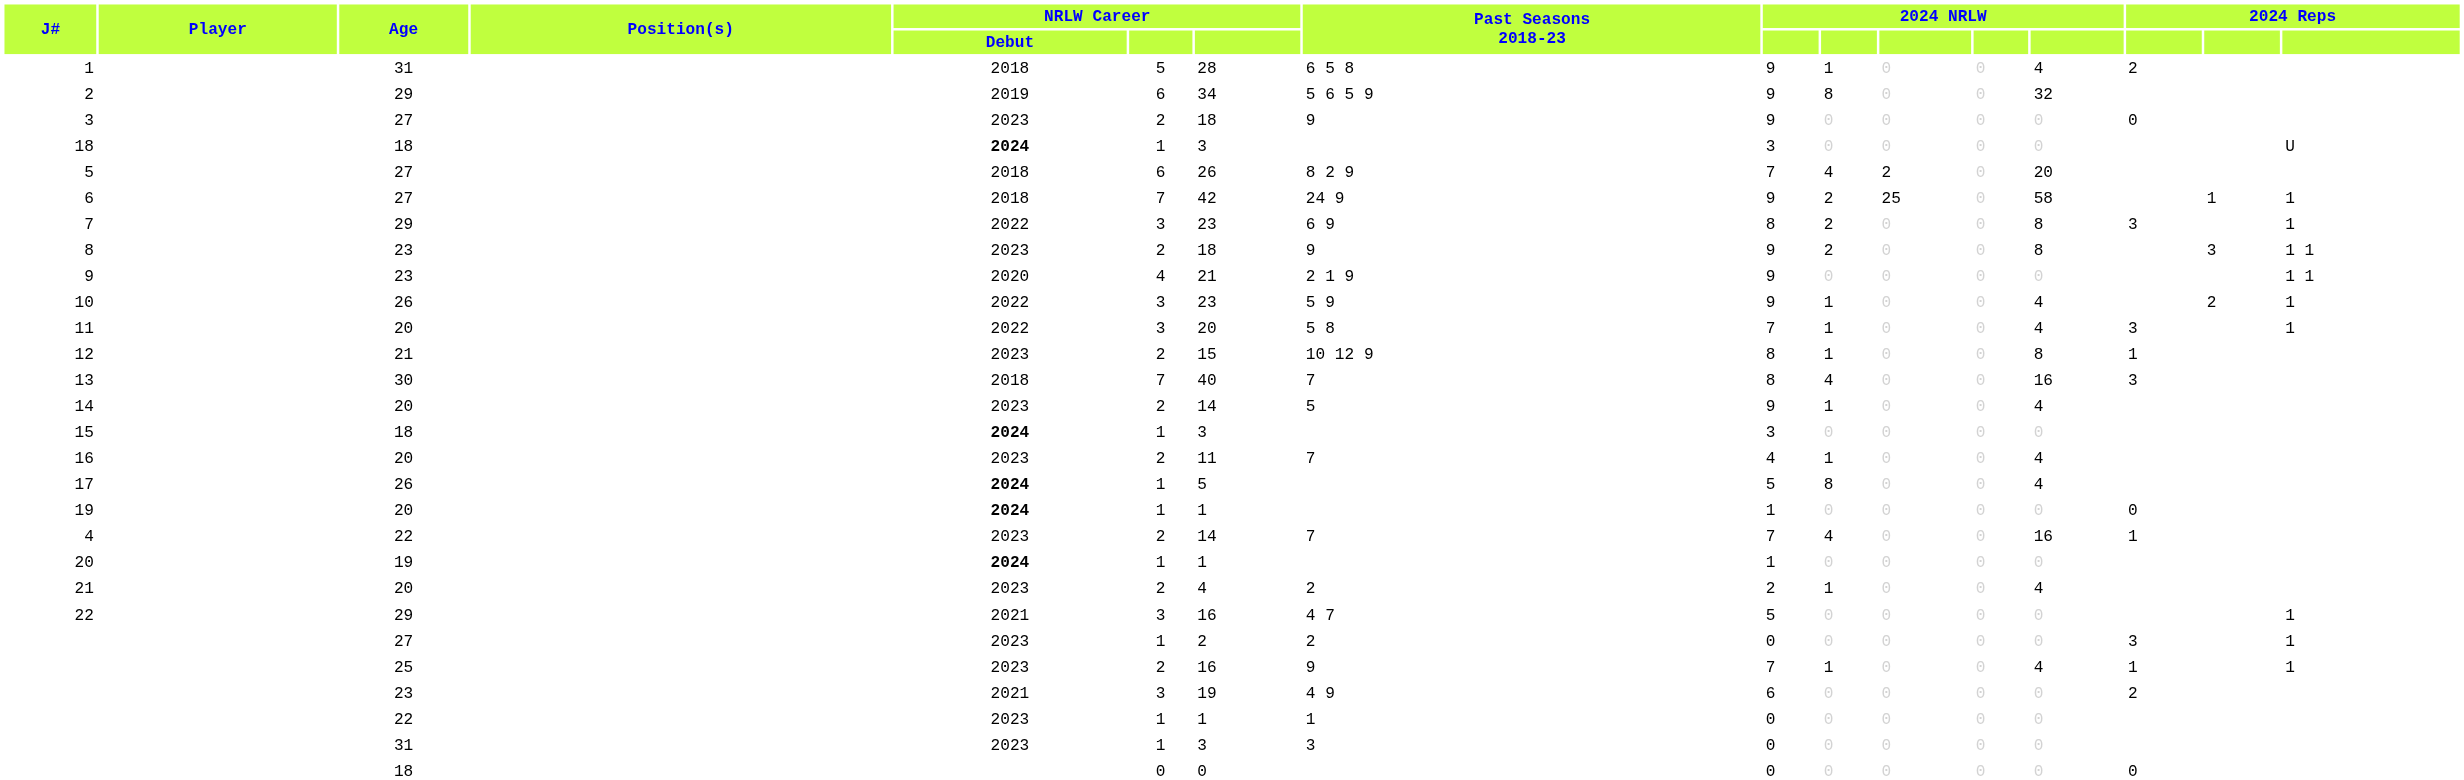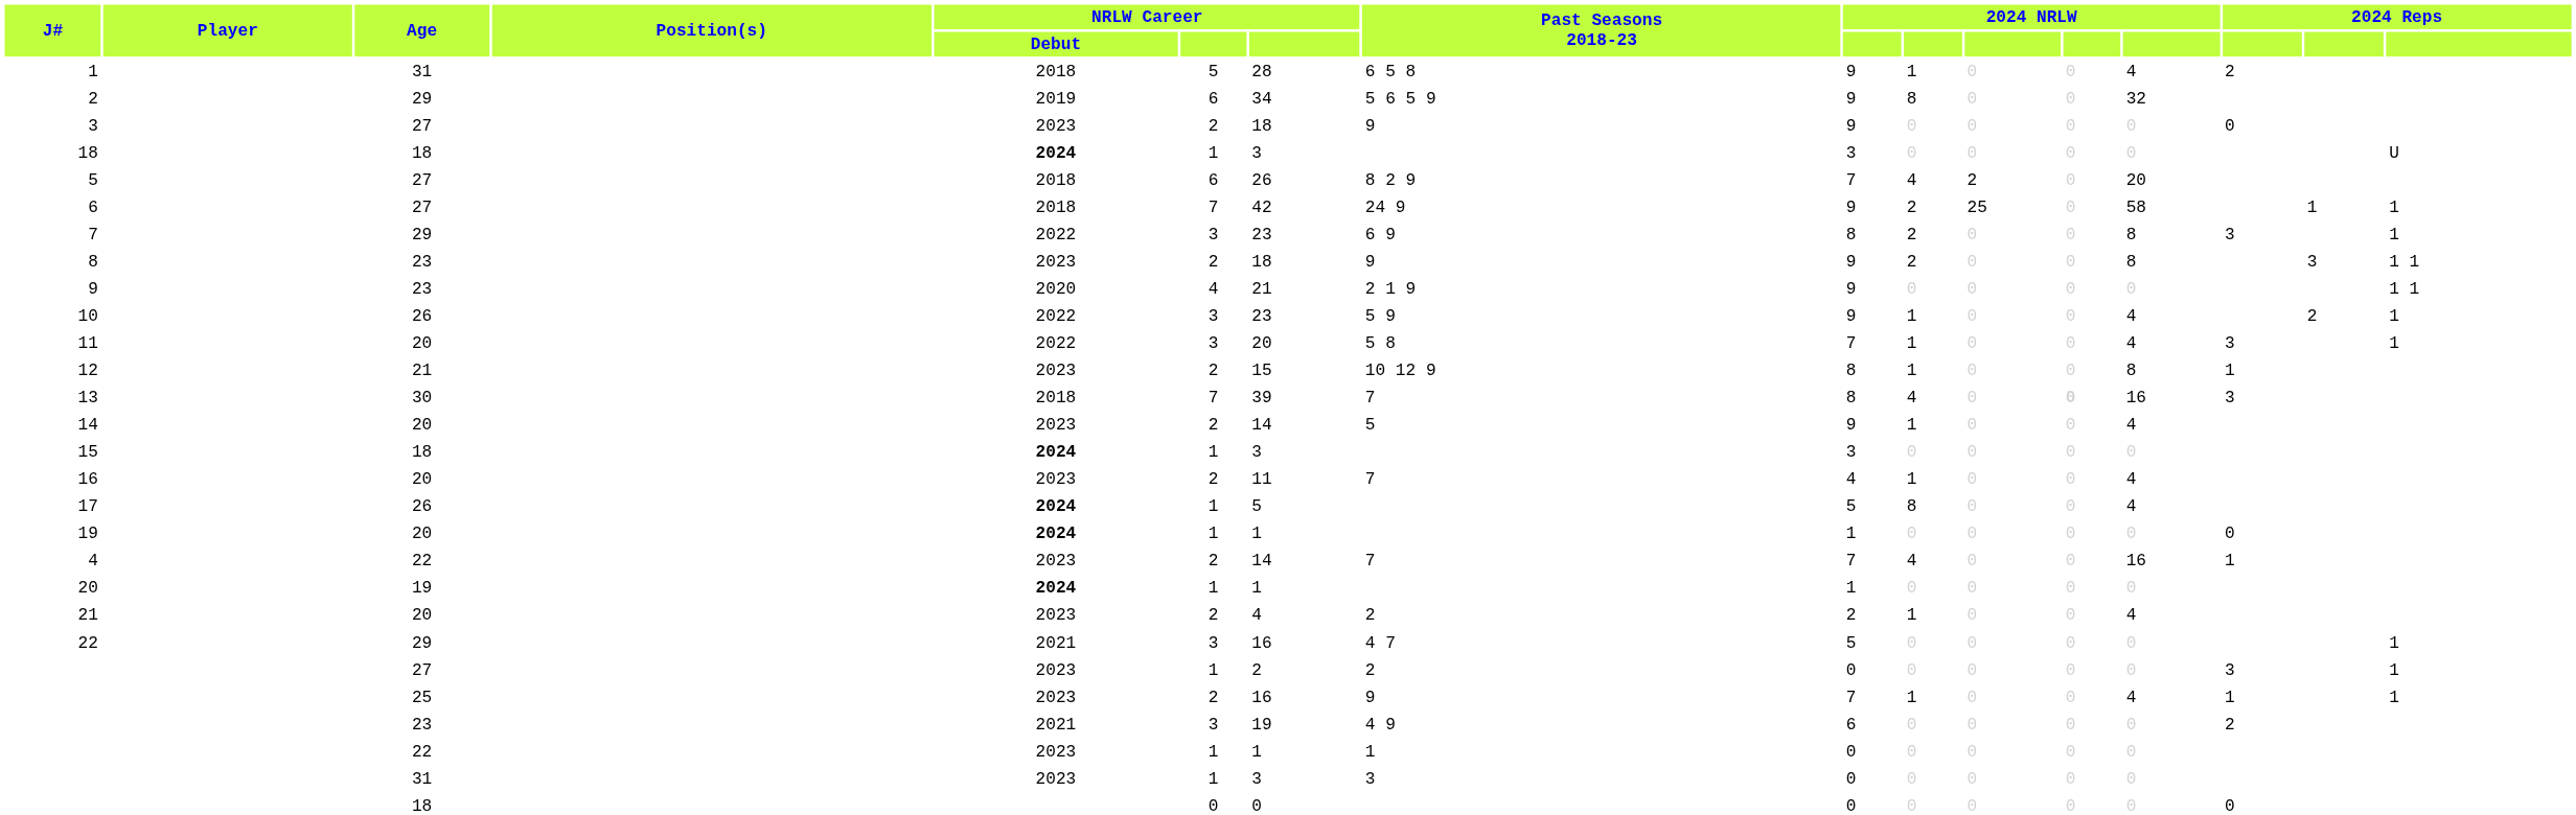13 | column 7: 40 -> 39
13 | column 12: normal -> bold
